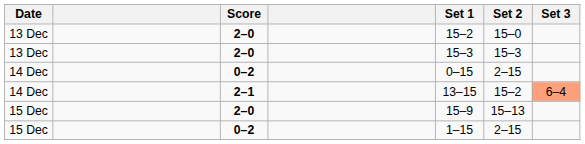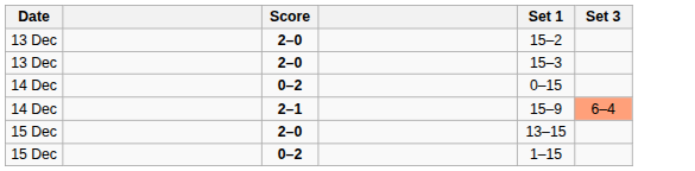- column: Set 2 | 15–0 | 15–3 | 2–15 | 15–2 | 15–13 | 2–15
14 Dec / 2–1 | Set 1: 13–15 -> 15–9
15 Dec / 2–0 | Set 1: 15–9 -> 13–15
